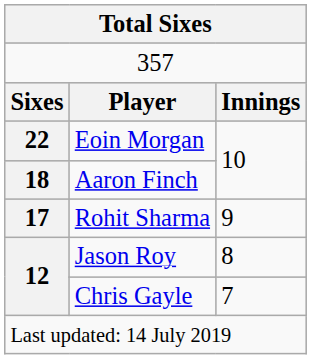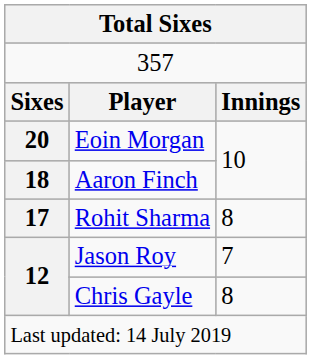Eoin Morgan | column 1: 22 -> 20
Rohit Sharma | column 3: 9 -> 8
Jason Roy | column 3: 8 -> 7
Chris Gayle | column 3: 7 -> 8
